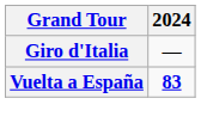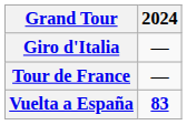+ row: Tour de France | —
